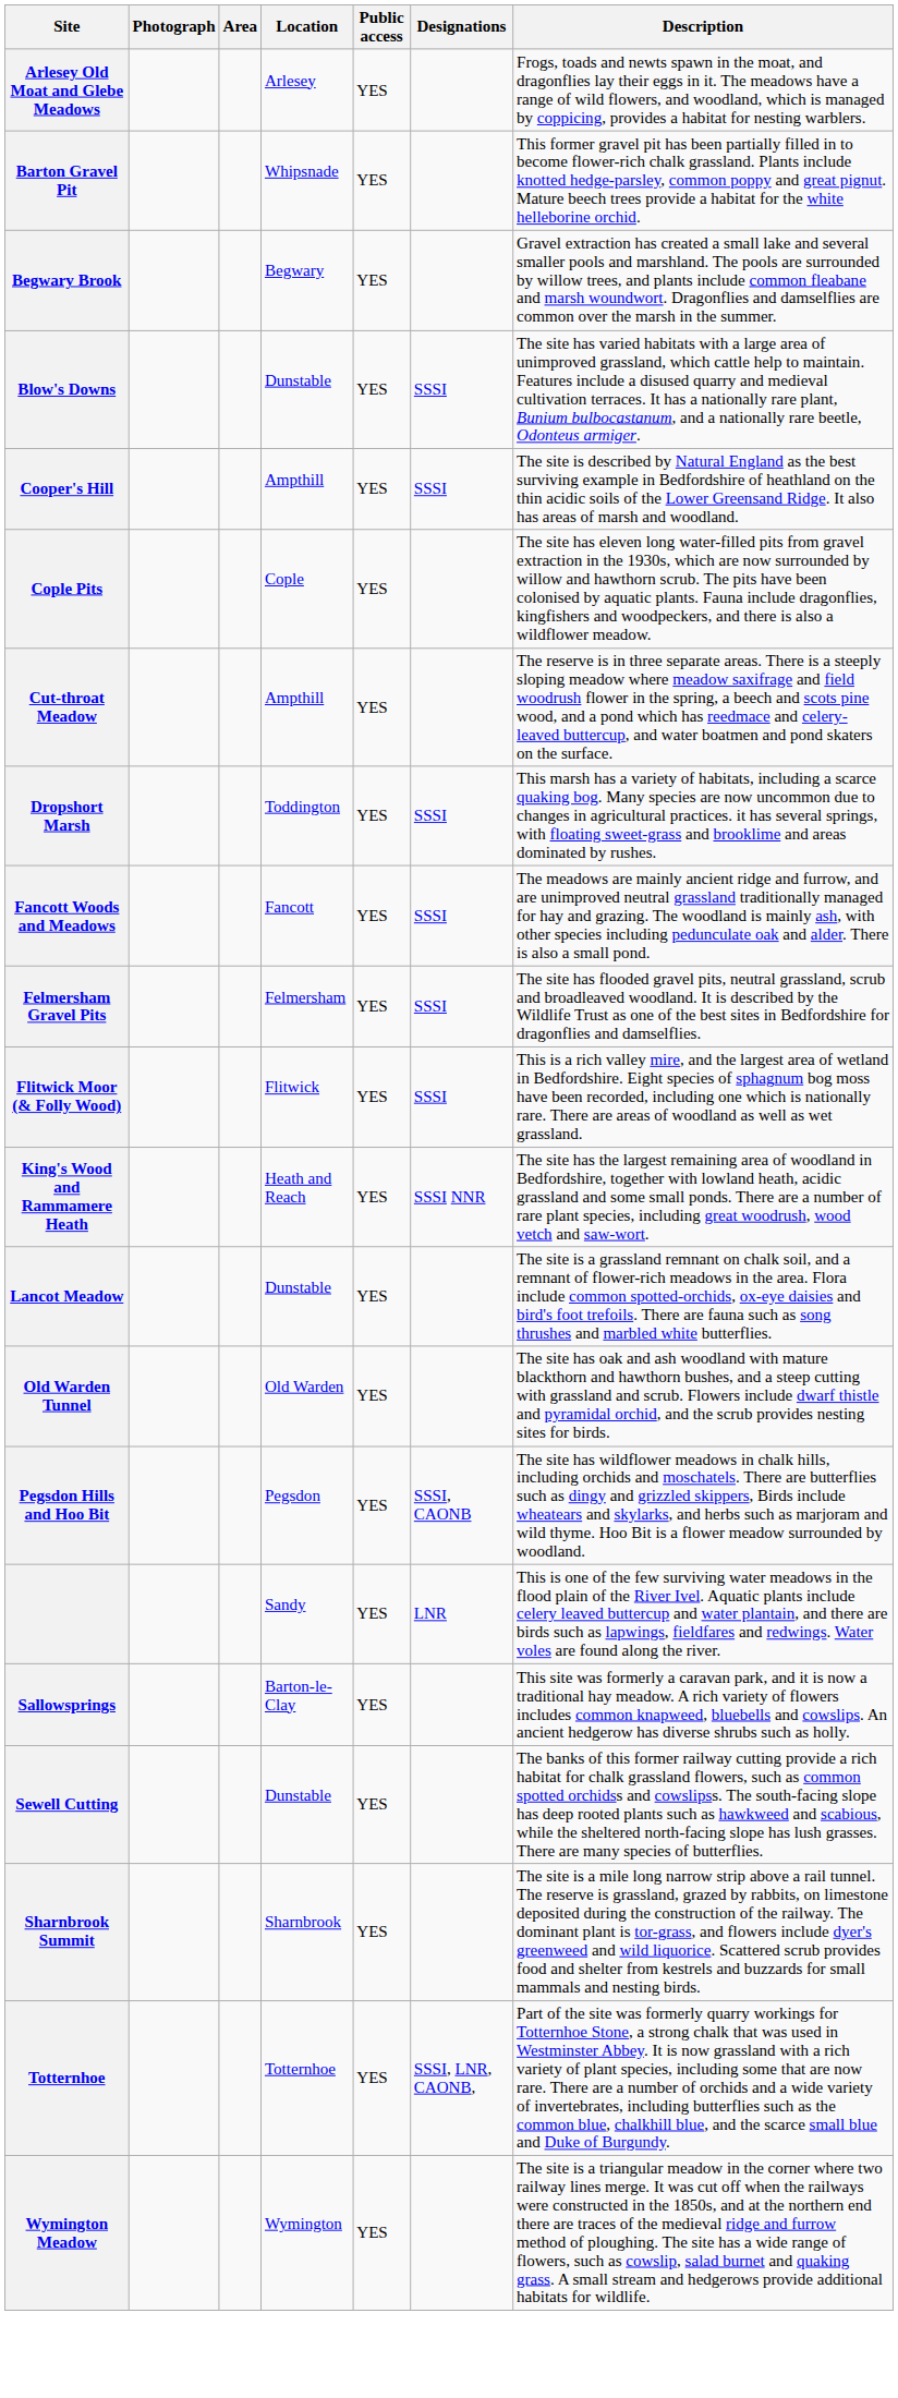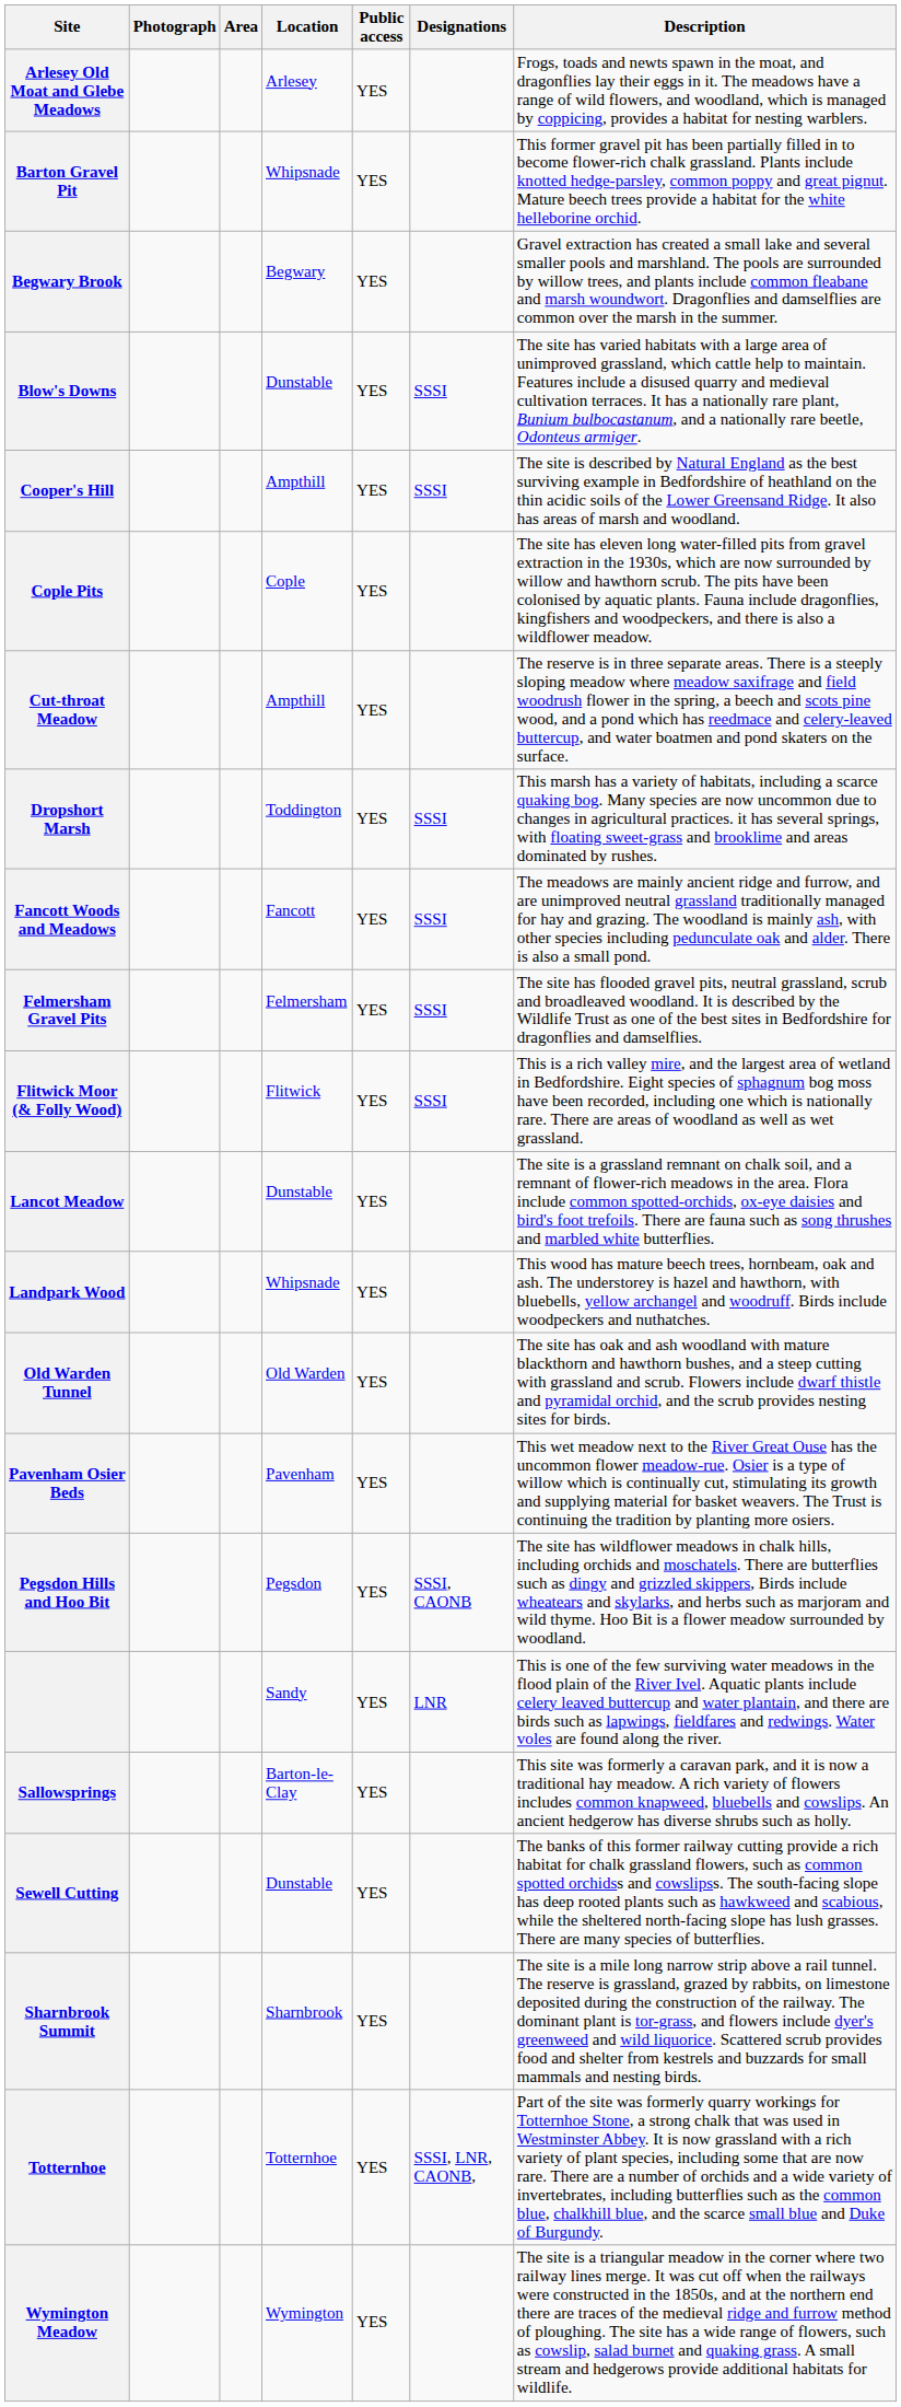- row: King's Wood and Rammamere Heath | Heath and Reach | YES | SSSI NNR | The site has the largest remaining area of woodland in Bedfordshire, together with lowland heath, acidic grassland and some small ponds. There are a number of rare plant species, including great woodrush, wood vetch and saw-wort.
+ row: Landpark Wood | Whipsnade | YES | This wood has mature beech trees, hornbeam, oak and ash. The understorey is hazel and hawthorn, with bluebells, yellow archangel and woodruff. Birds include woodpeckers and nuthatches.
+ row: Pavenham Osier Beds | Pavenham | YES | This wet meadow next to the River Great Ouse has the uncommon flower meadow-rue. Osier is a type of willow which is continually cut, stimulating its growth and supplying material for basket weavers. The Trust is continuing the tradition by planting more osiers.
